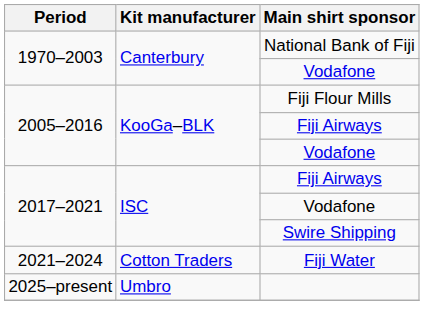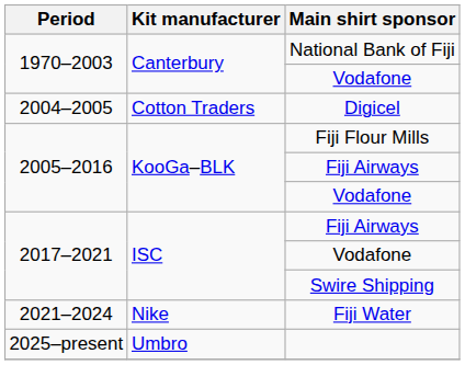+ row: 2004–2005 | Cotton Traders | Digicel
Fiji Water | Kit manufacturer: Cotton Traders -> Nike
